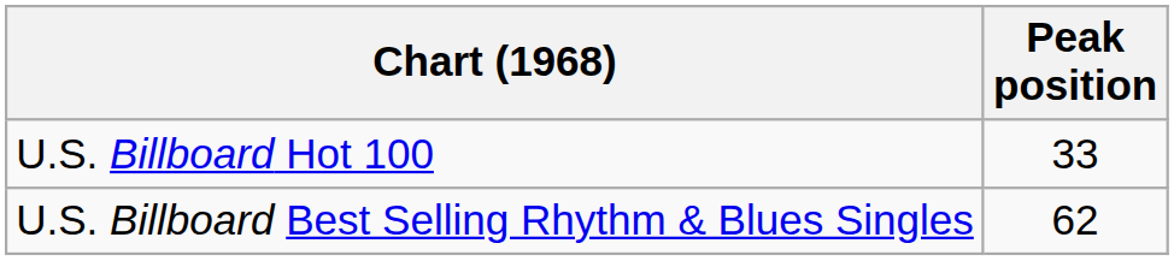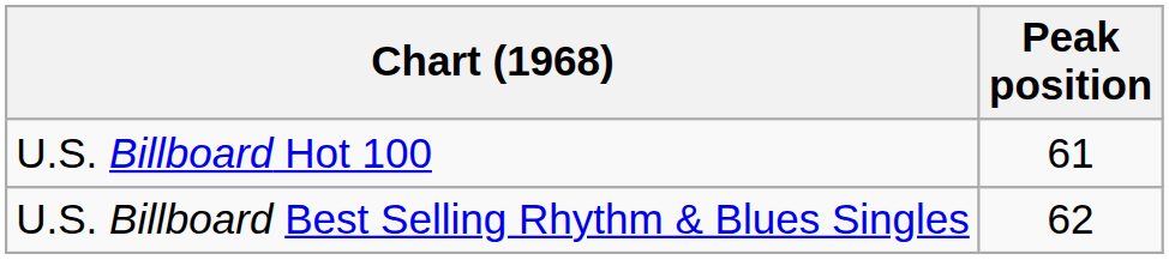U.S. Billboard Hot 100 | Peak position: 33 -> 61
